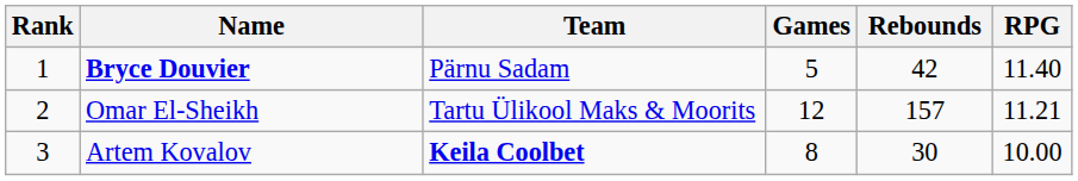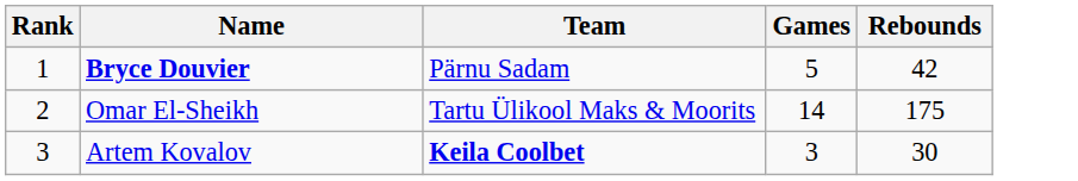- column: RPG | 11.40 | 11.21 | 10.00
Omar El-Sheikh | Games: 12 -> 14
Omar El-Sheikh | Rebounds: 157 -> 175
Artem Kovalov | Games: 8 -> 3
